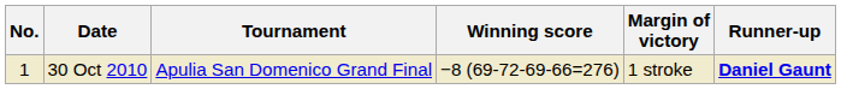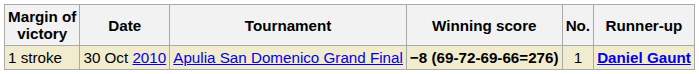columns swapped: No. <-> Margin of victory
30 Oct 2010 | Winning score: normal -> bold
